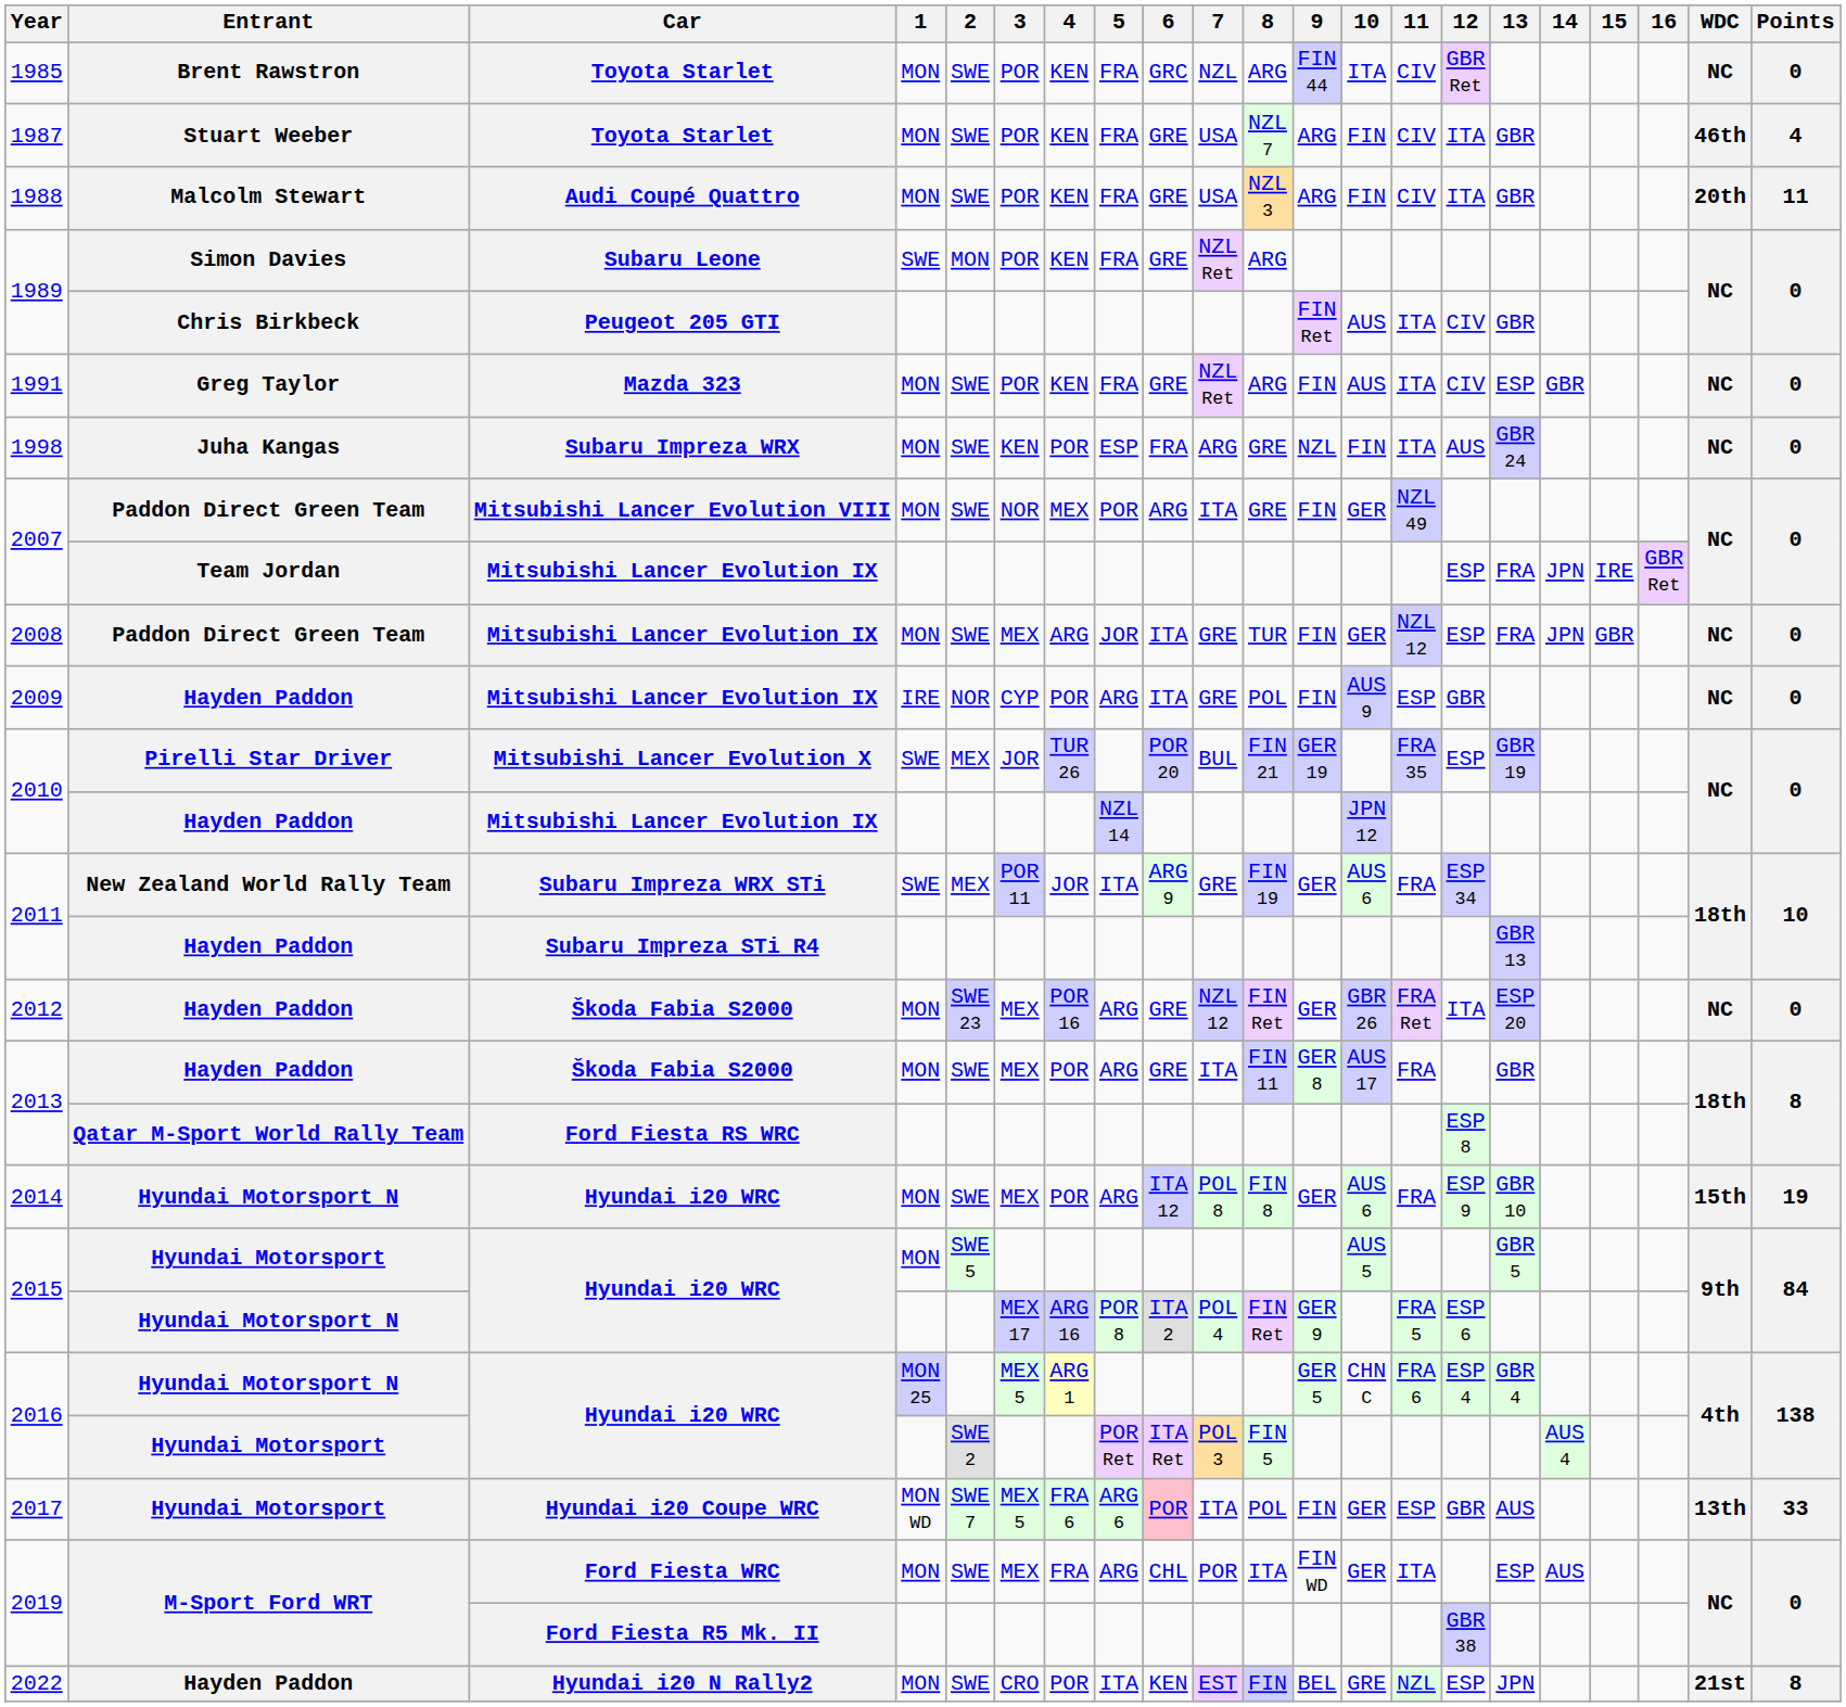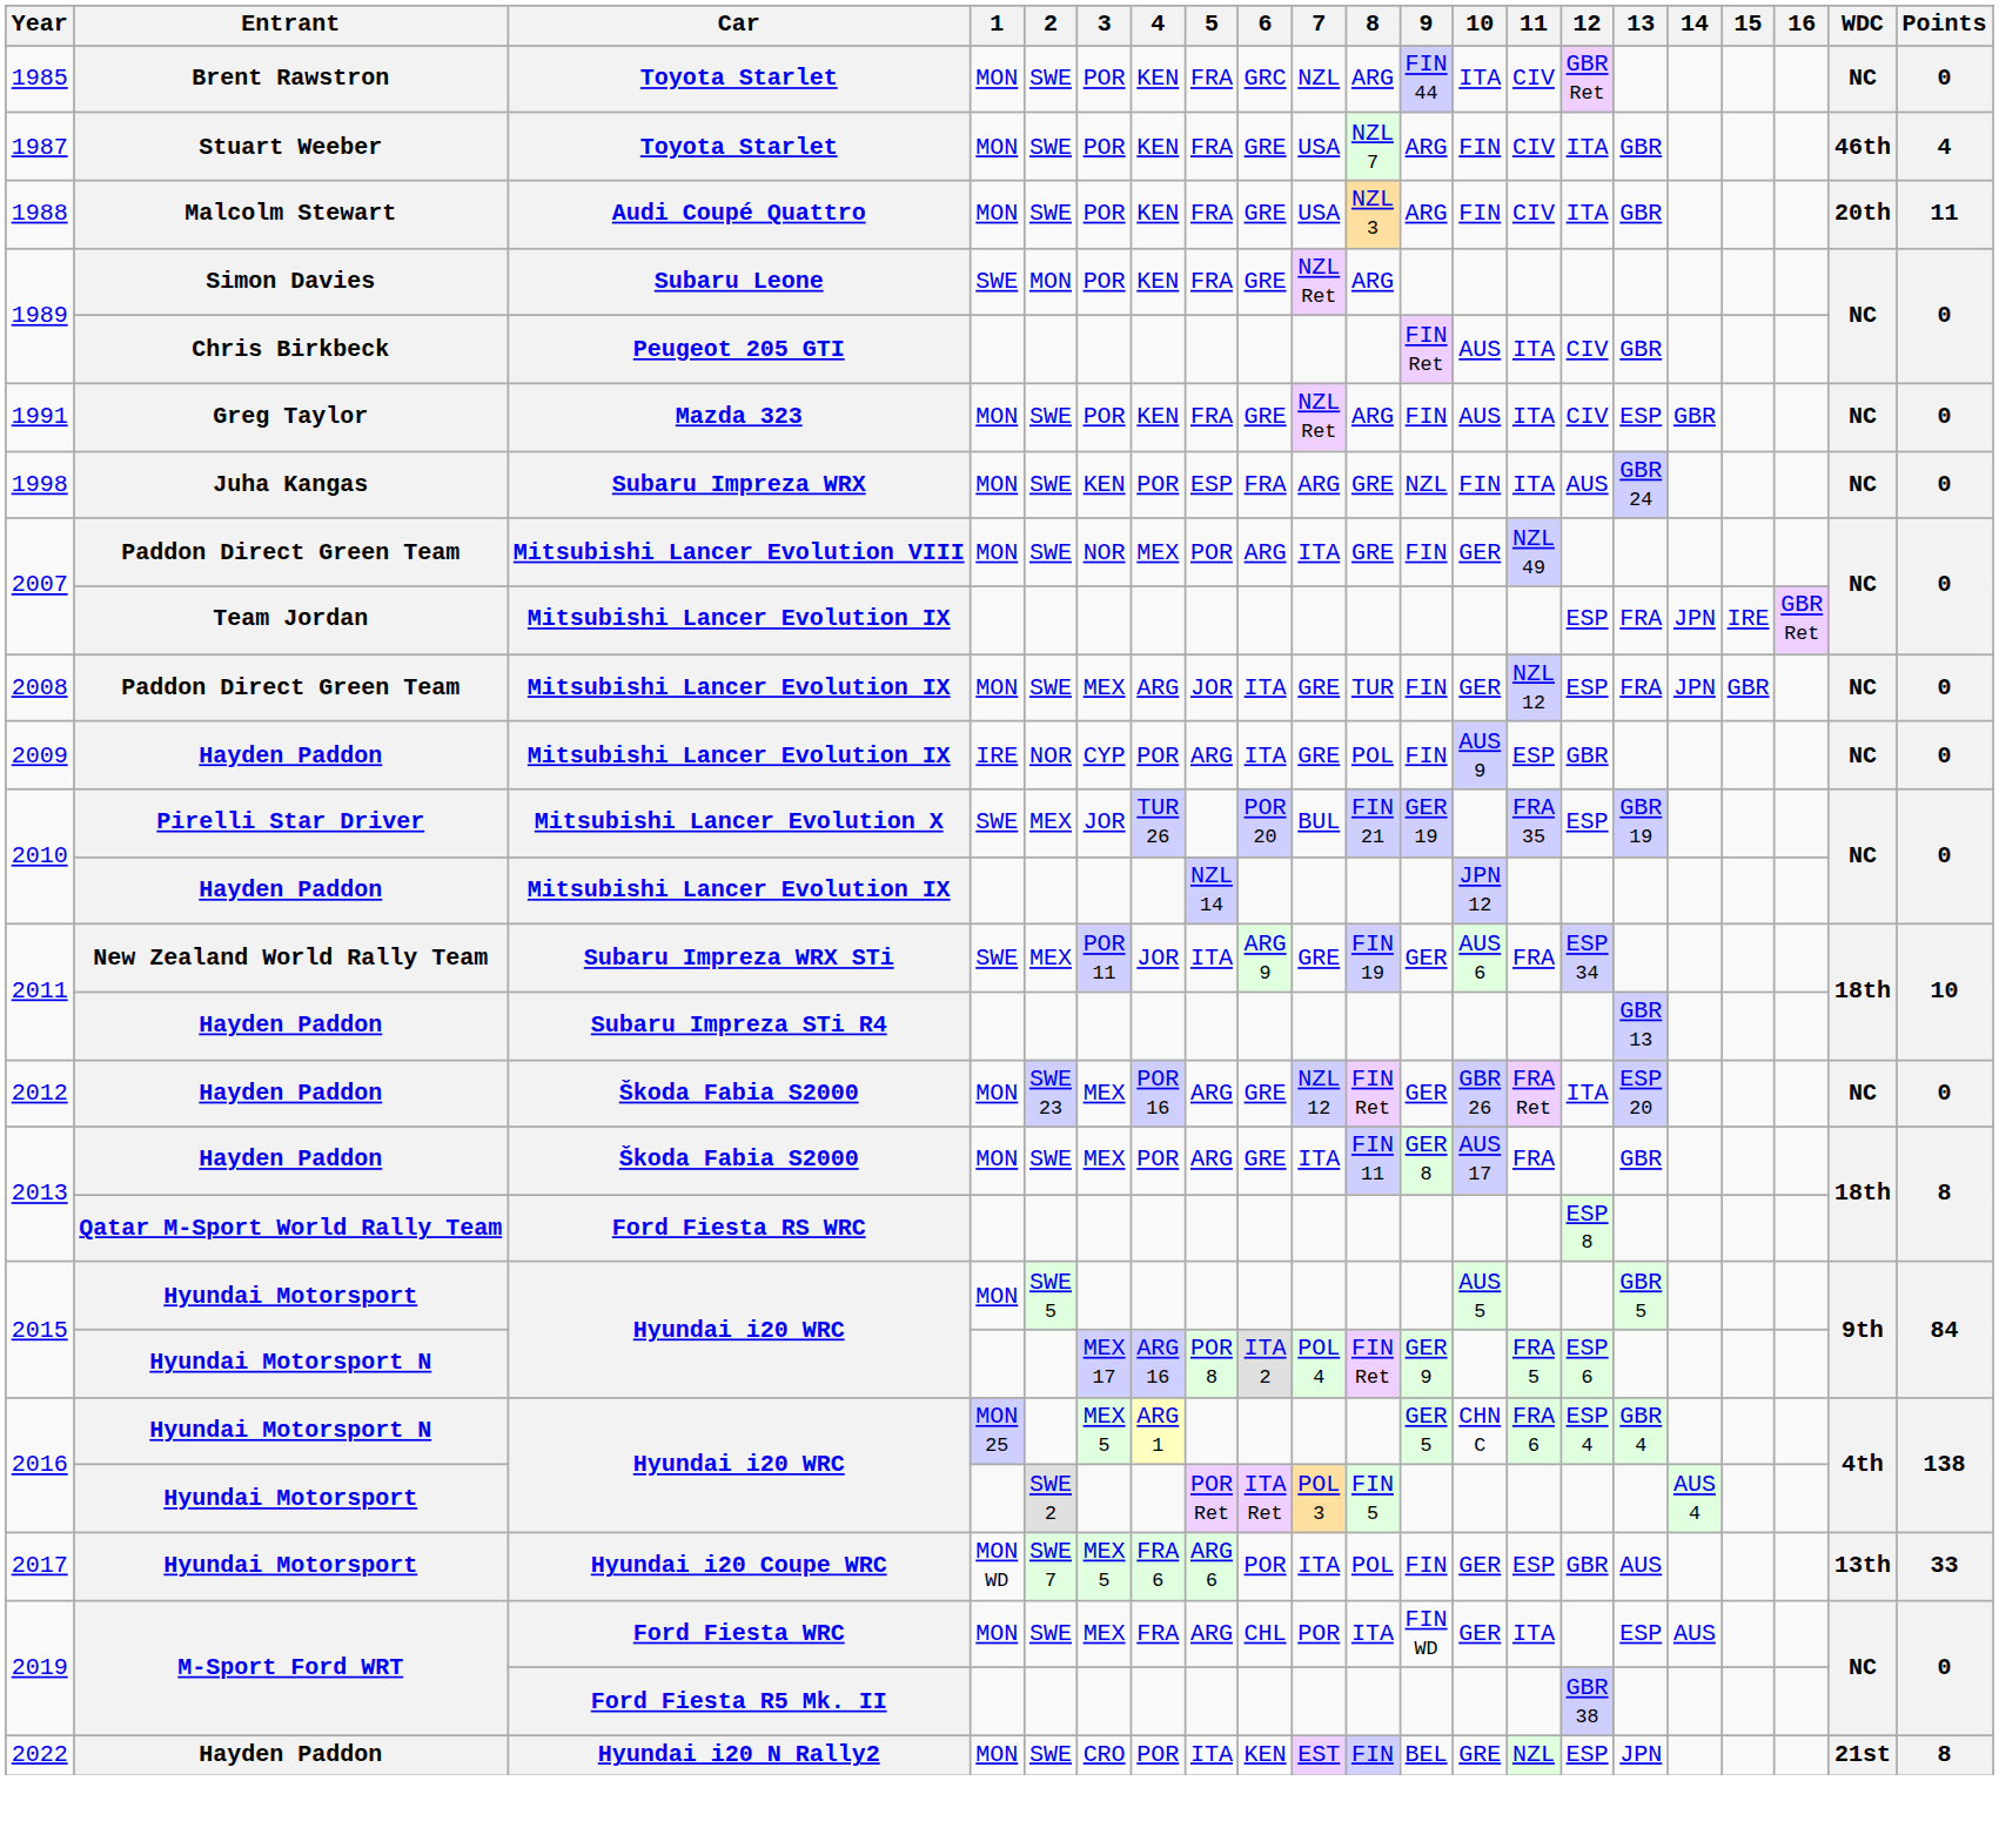- row: 2014 | Hyundai Motorsport N | Hyundai i20 WRC | MON | SWE | MEX | POR | ARG | ITA 12 | POL 8 | FIN 8 | GER | AUS 6 | FRA | ESP 9 | GBR 10 | 15th | 19
2017 | 6: pink background -> no background
